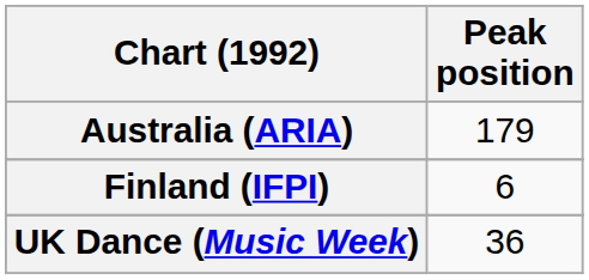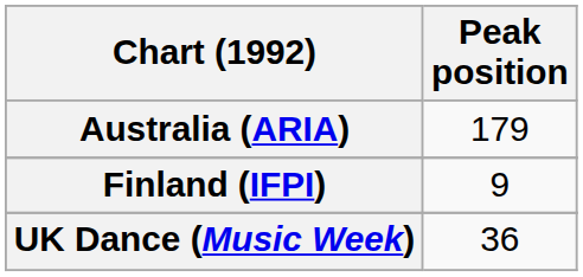Finland (IFPI) | Peak position: 6 -> 9
